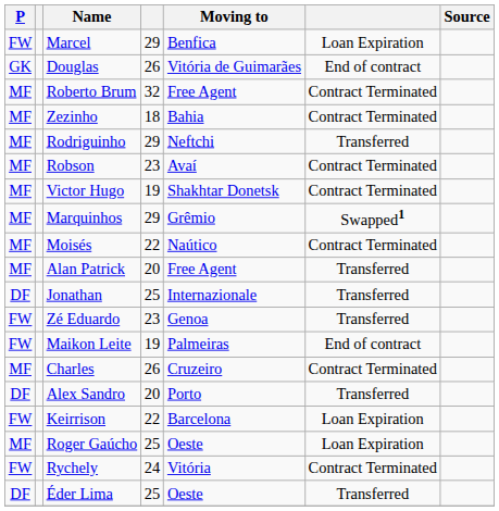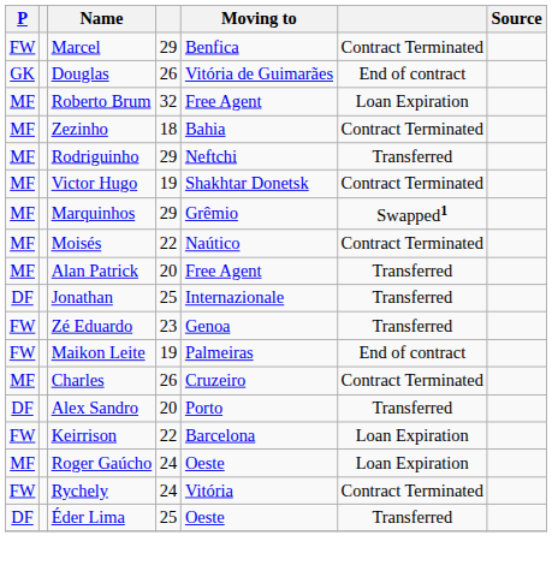Marcel | column 6: Loan Expiration -> Contract Terminated
Roberto Brum | column 6: Contract Terminated -> Loan Expiration
- row: MF | Robson | 23 | Avaí | Contract Terminated
Roger Gaúcho | column 4: 25 -> 24
